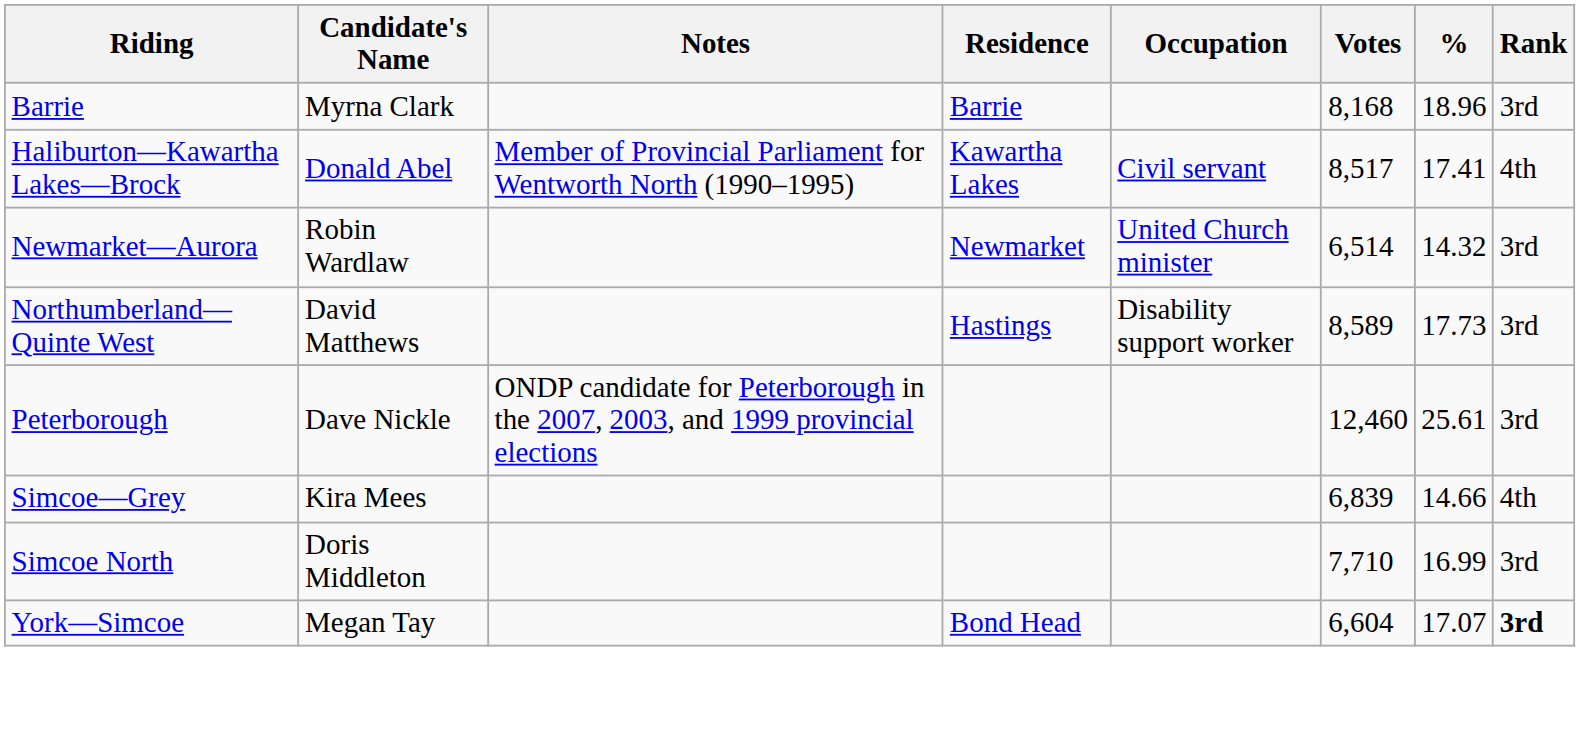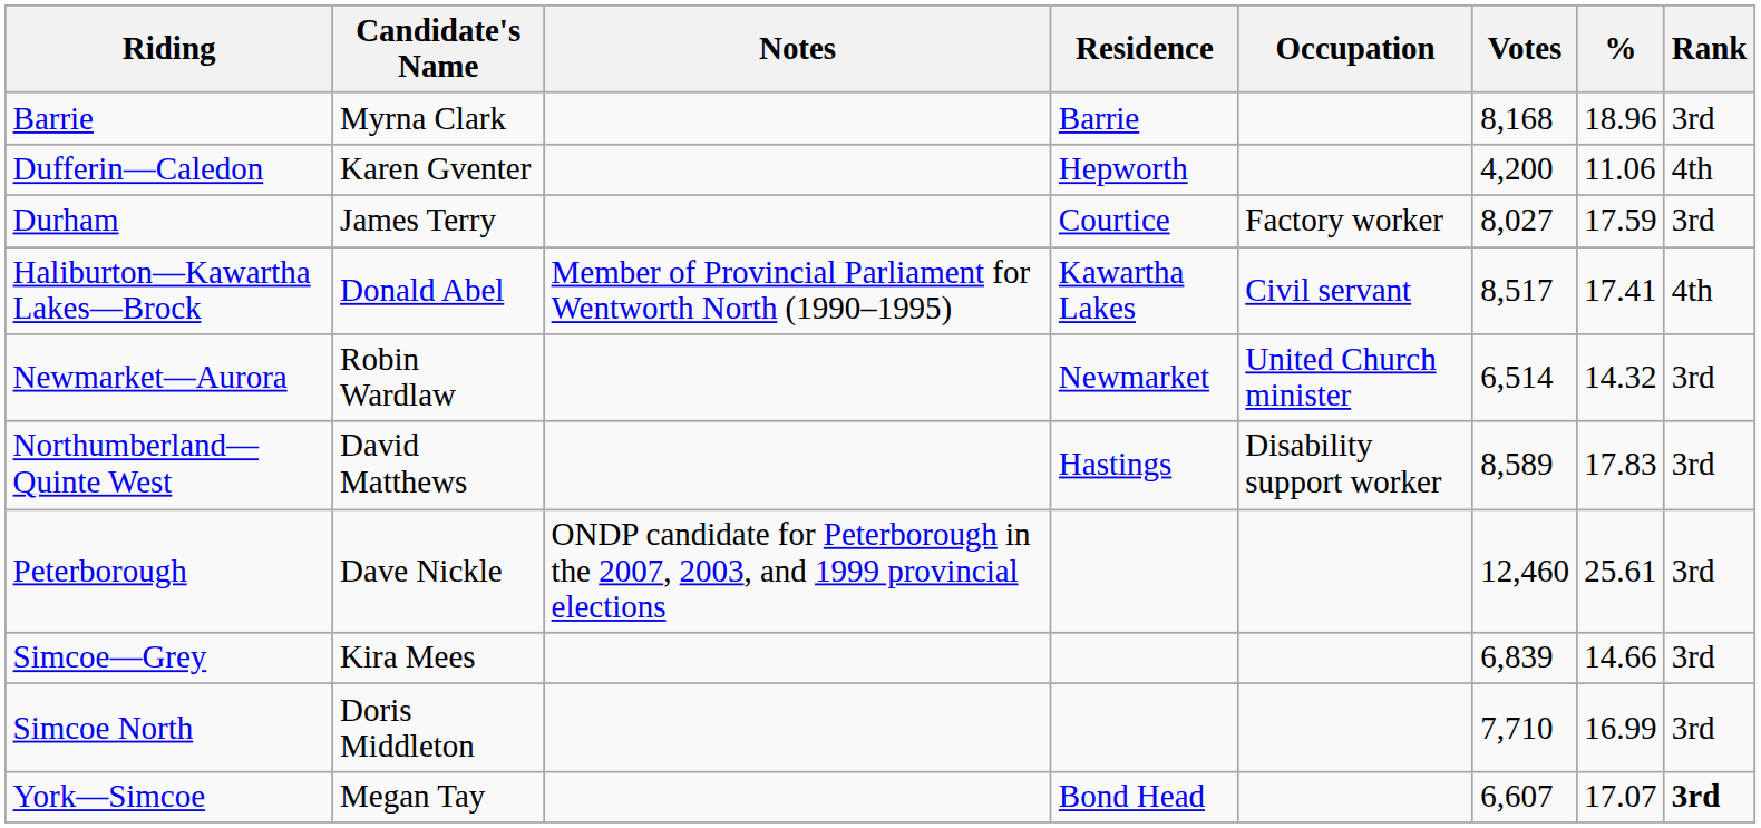+ row: Dufferin—Caledon | Karen Gventer | Hepworth | 4,200 | 11.06 | 4th
+ row: Durham | James Terry | Courtice | Factory worker | 8,027 | 17.59 | 3rd
Northumberland—Quinte West | %: 17.73 -> 17.83
Simcoe—Grey | Rank: 4th -> 3rd
York—Simcoe | Votes: 6,604 -> 6,607
